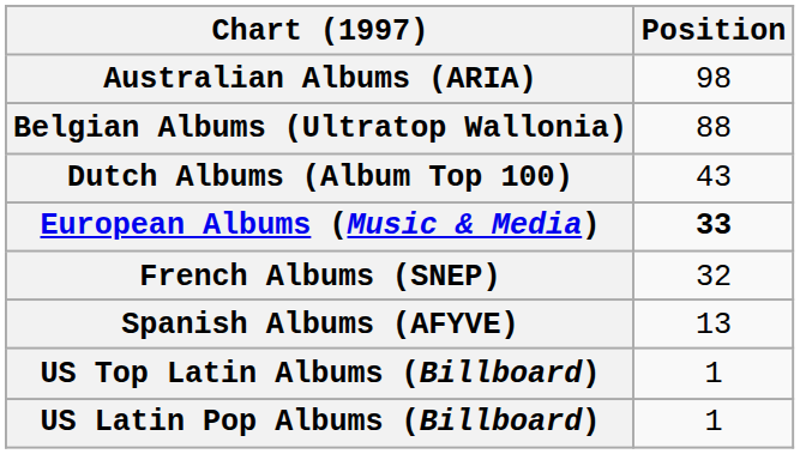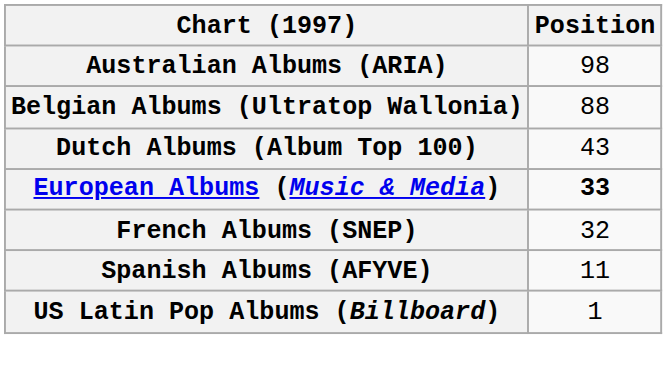Spanish Albums (AFYVE) | Position: 13 -> 11
- row: US Top Latin Albums (Billboard) | 1
